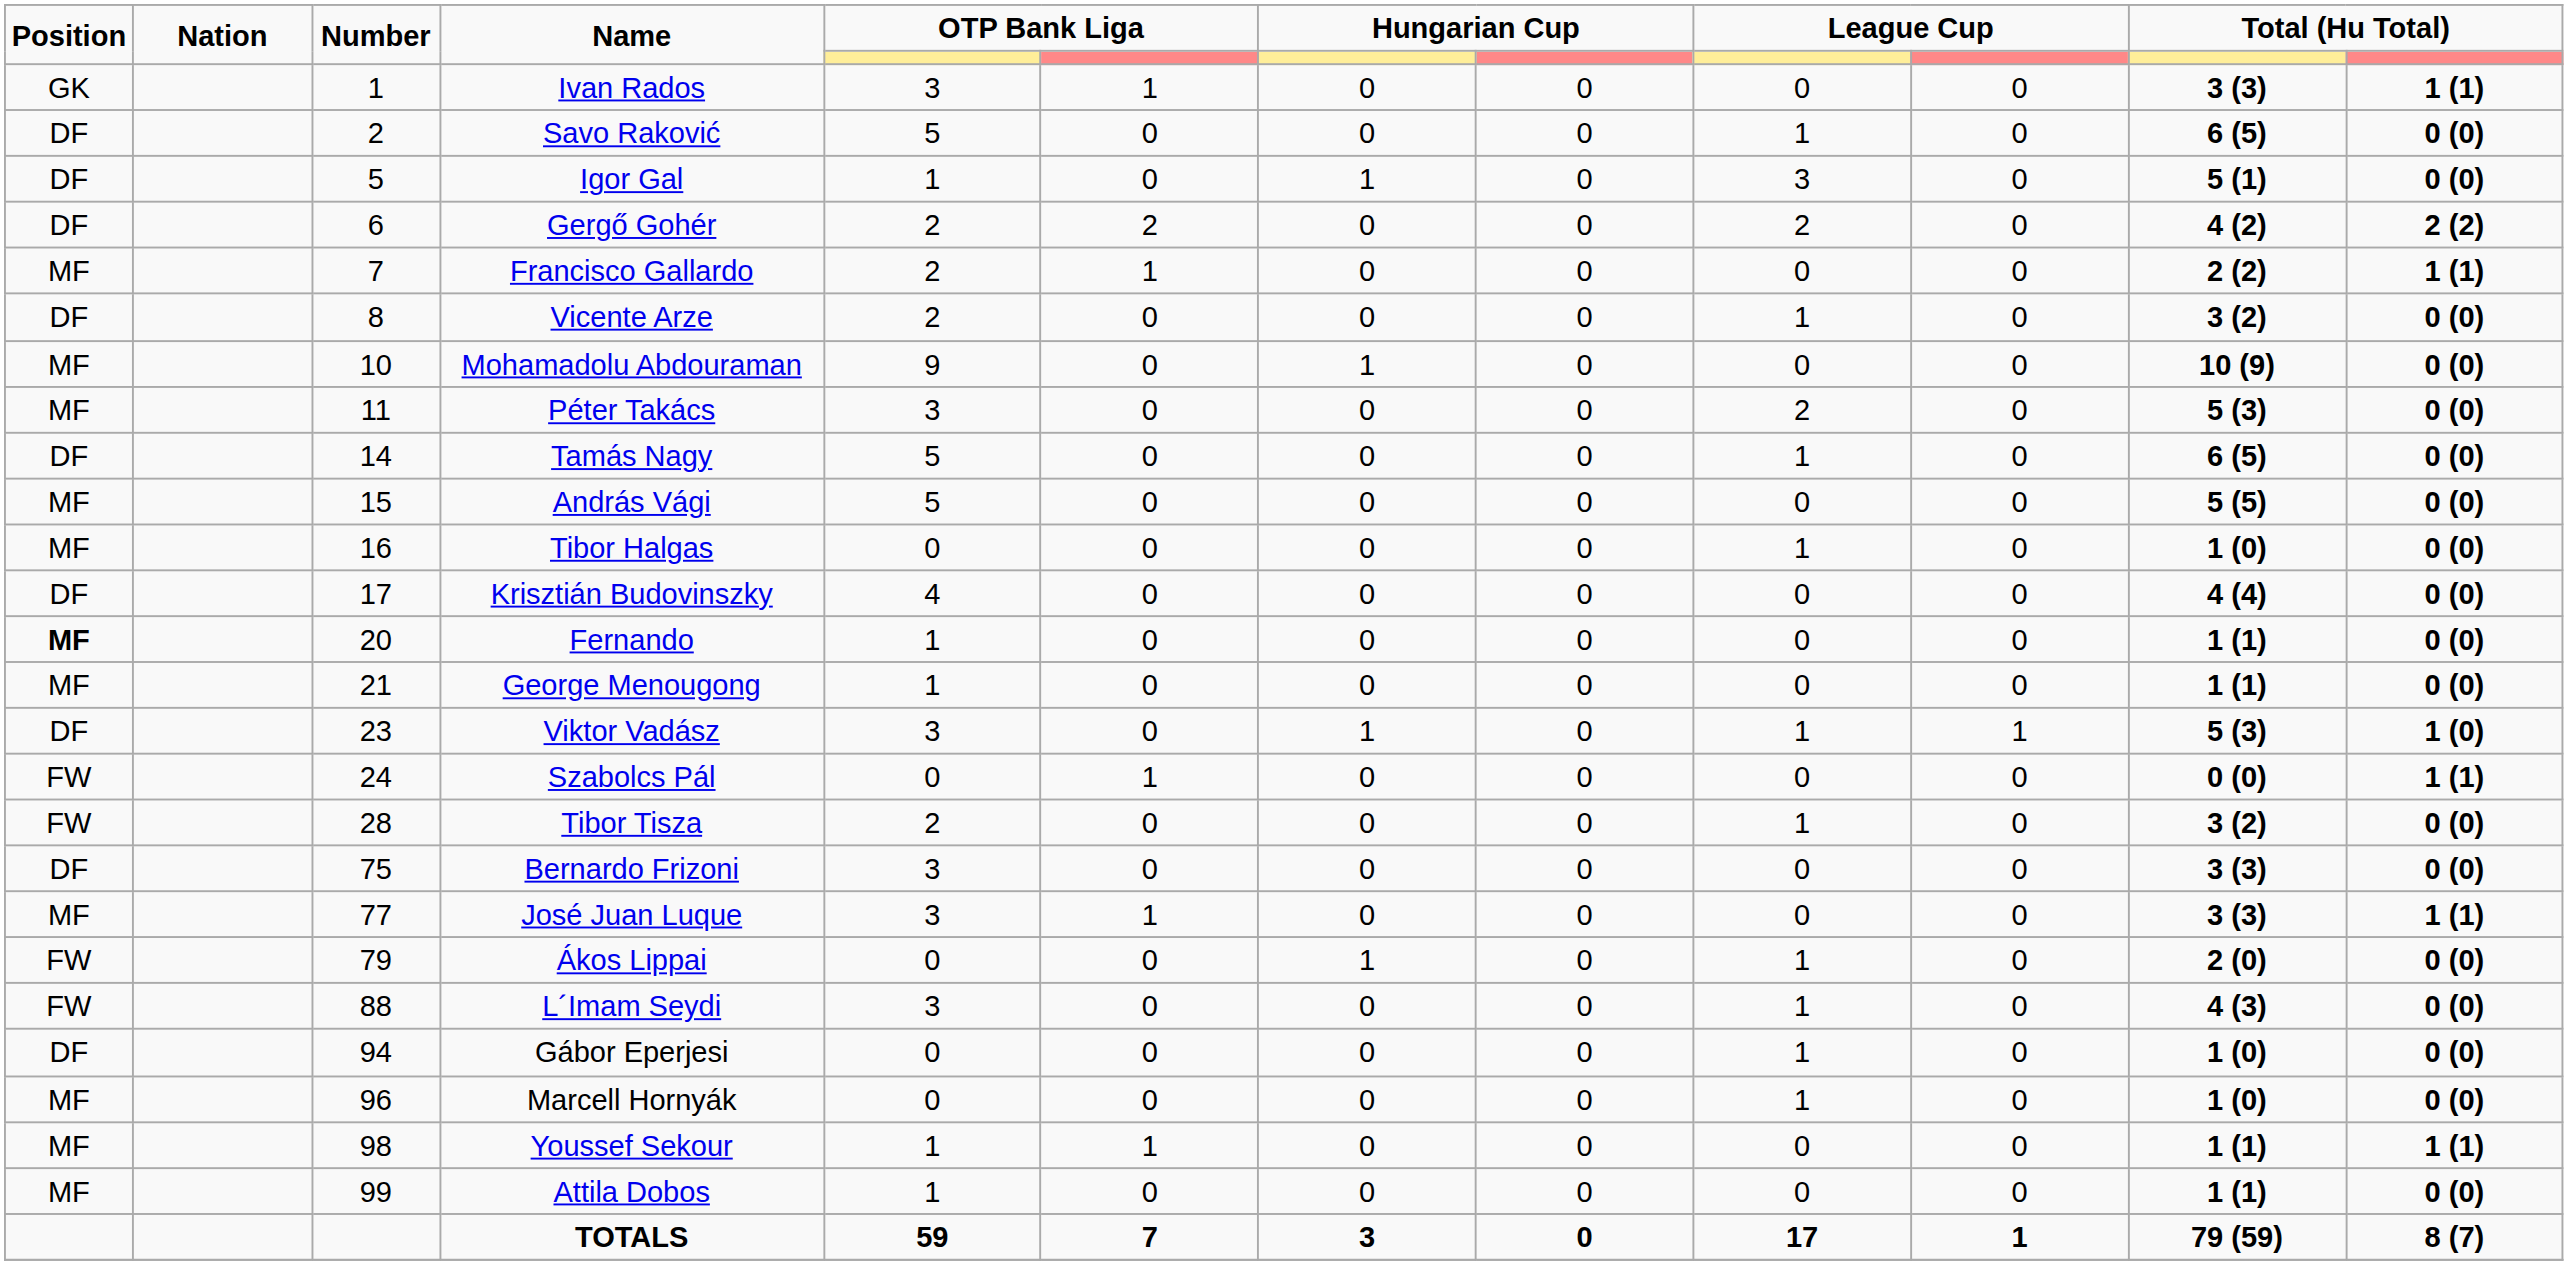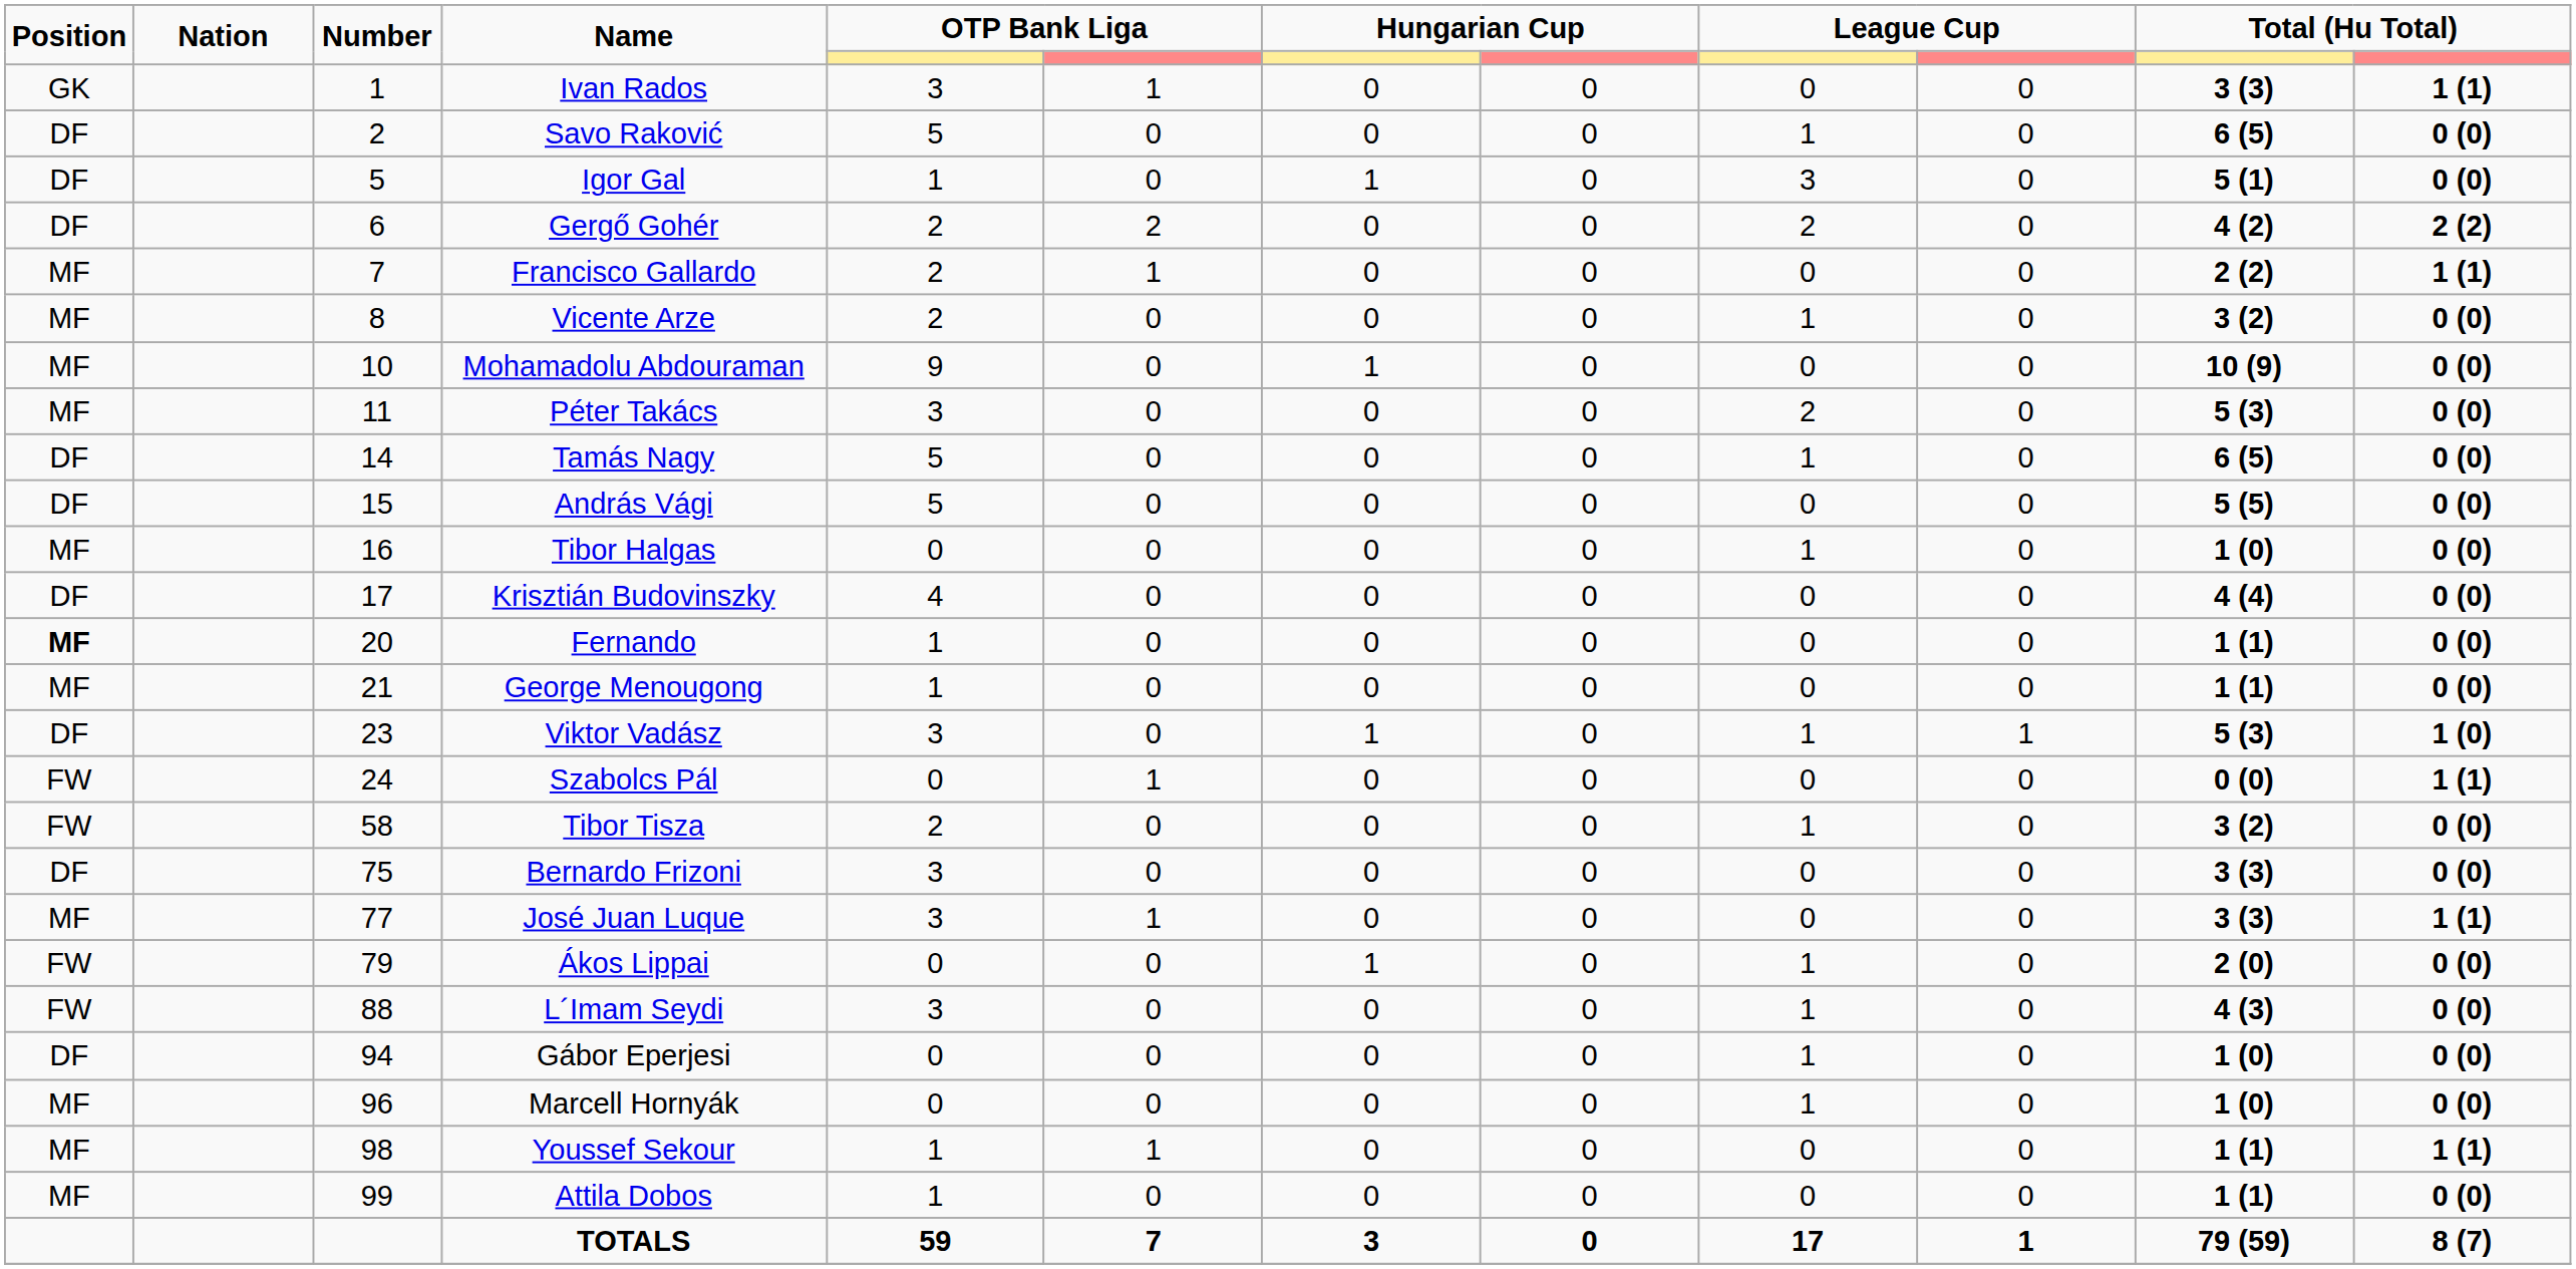Vicente Arze | Position: DF -> MF
András Vági | Position: MF -> DF
Tibor Tisza | Number: 28 -> 58
